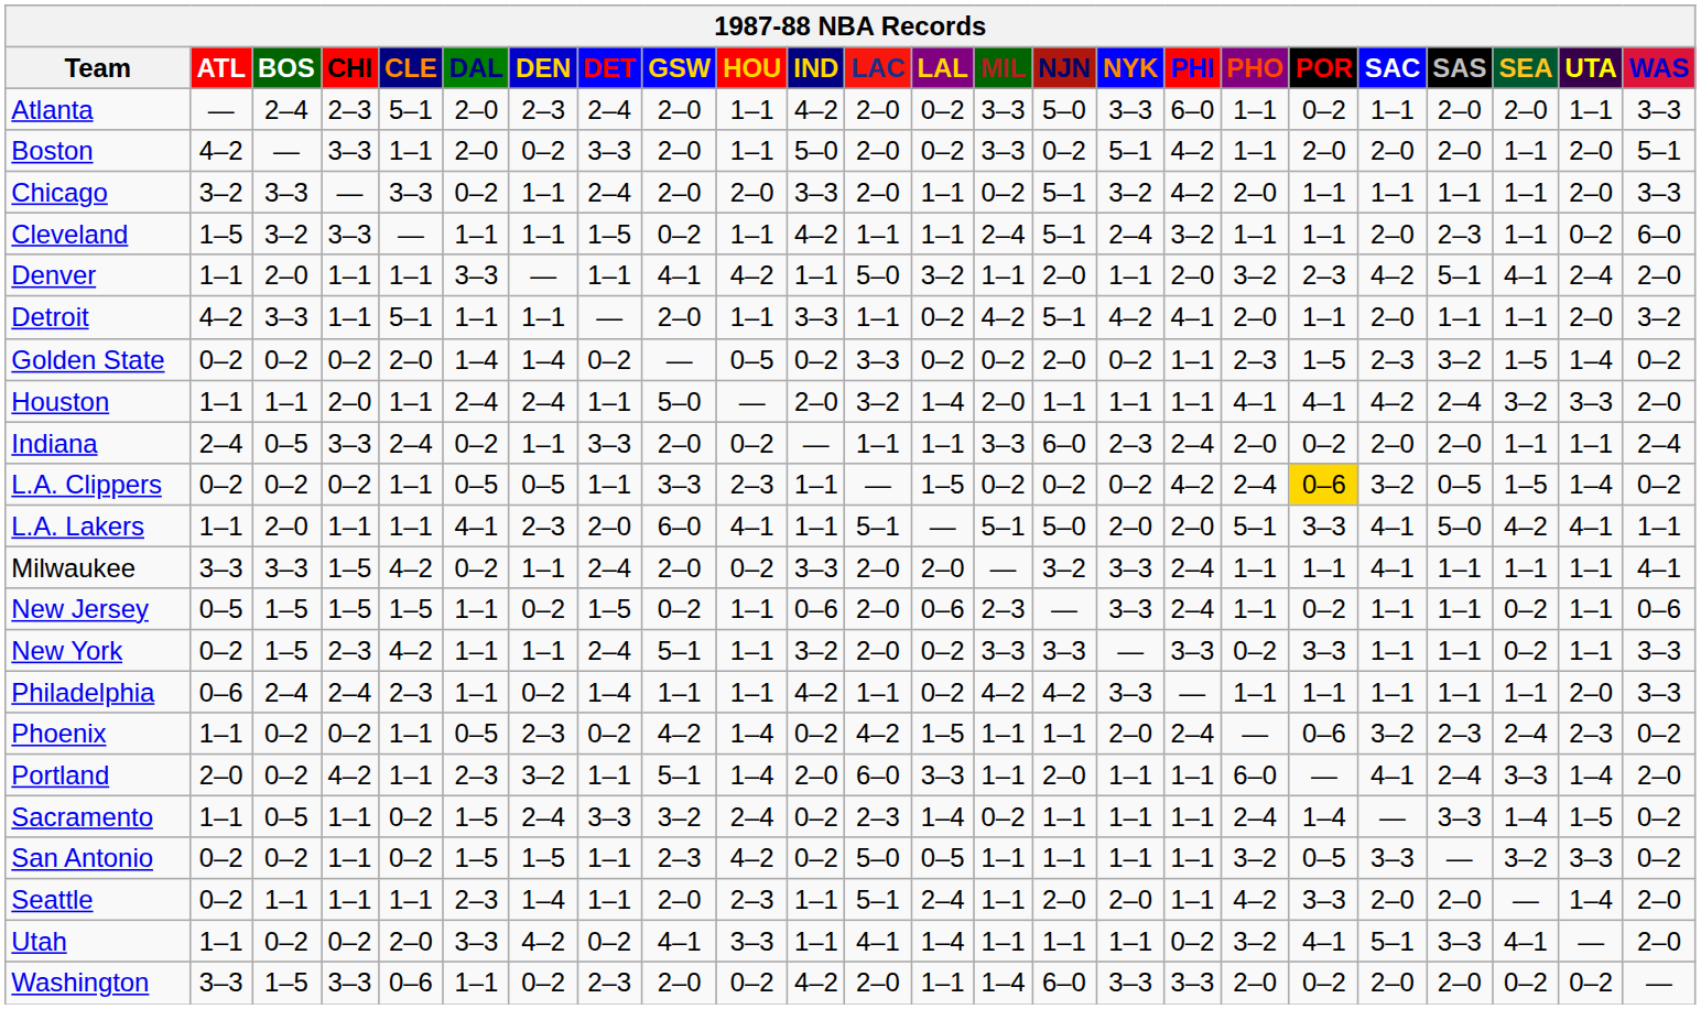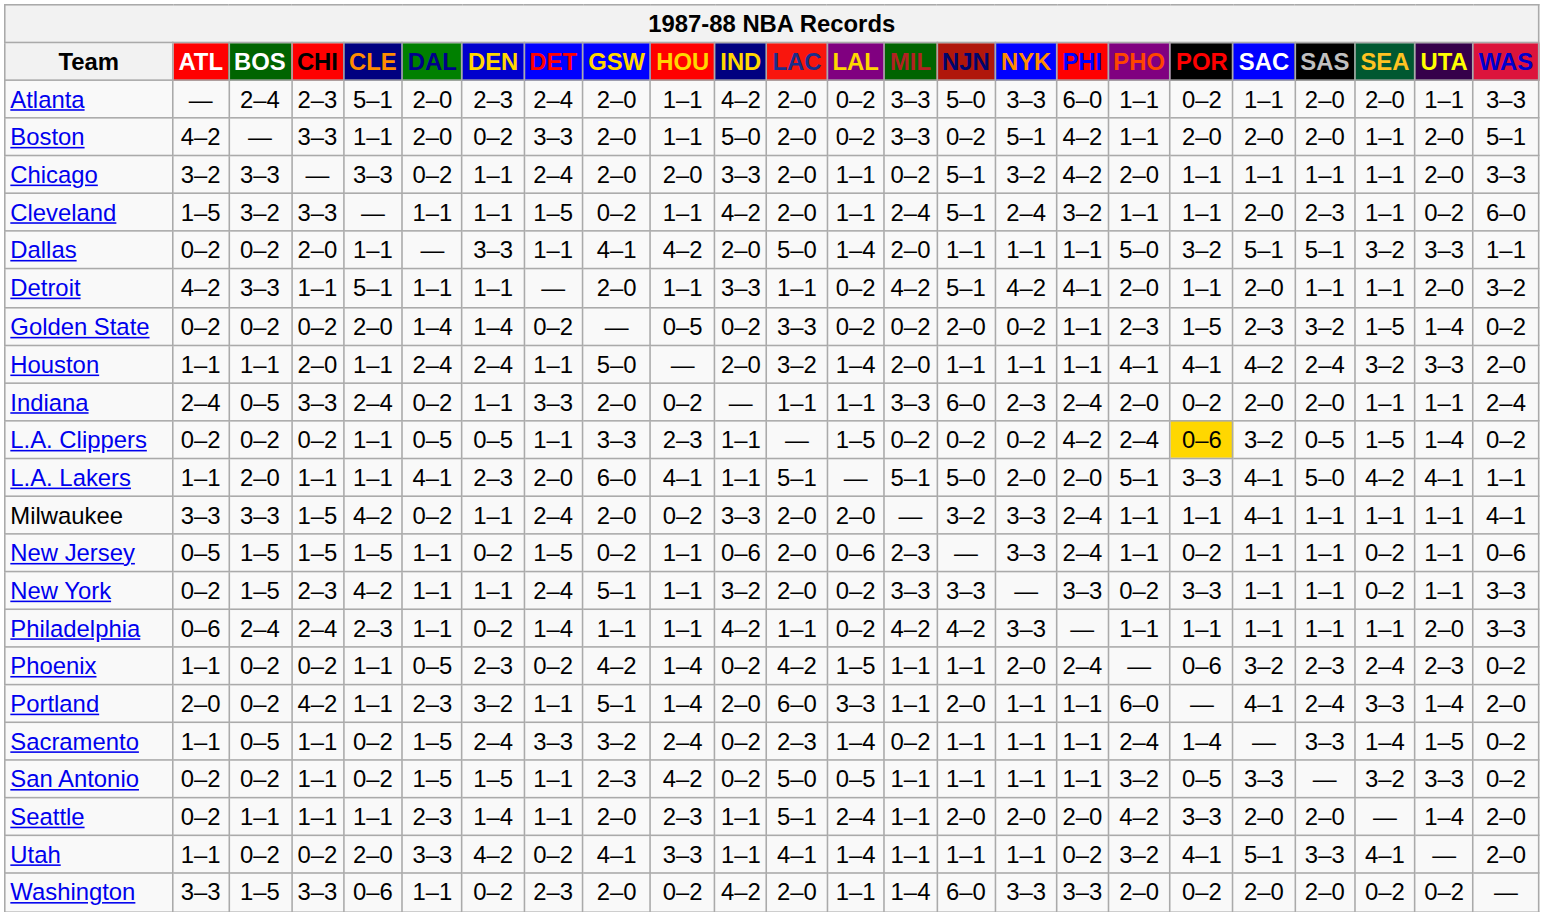Cleveland | LAC: 1–1 -> 2–0
+ row: Dallas | 0–2 | 0–2 | 2–0 | 1–1 | — | 3–3 | 1–1 | 4–1 | 4–2 | 2–0 | 5–0 | 1–4 | 2–0 | 1–1 | 1–1 | 1–1 | 5–0 | 3–2 | 5–1 | 5–1 | 3–2 | 3–3 | 1–1
- row: Denver | 1–1 | 2–0 | 1–1 | 1–1 | 3–3 | — | 1–1 | 4–1 | 4–2 | 1–1 | 5–0 | 3–2 | 1–1 | 2–0 | 1–1 | 2–0 | 3–2 | 2–3 | 4–2 | 5–1 | 4–1 | 2–4 | 2–0
Seattle | PHI: 1–1 -> 2–0
